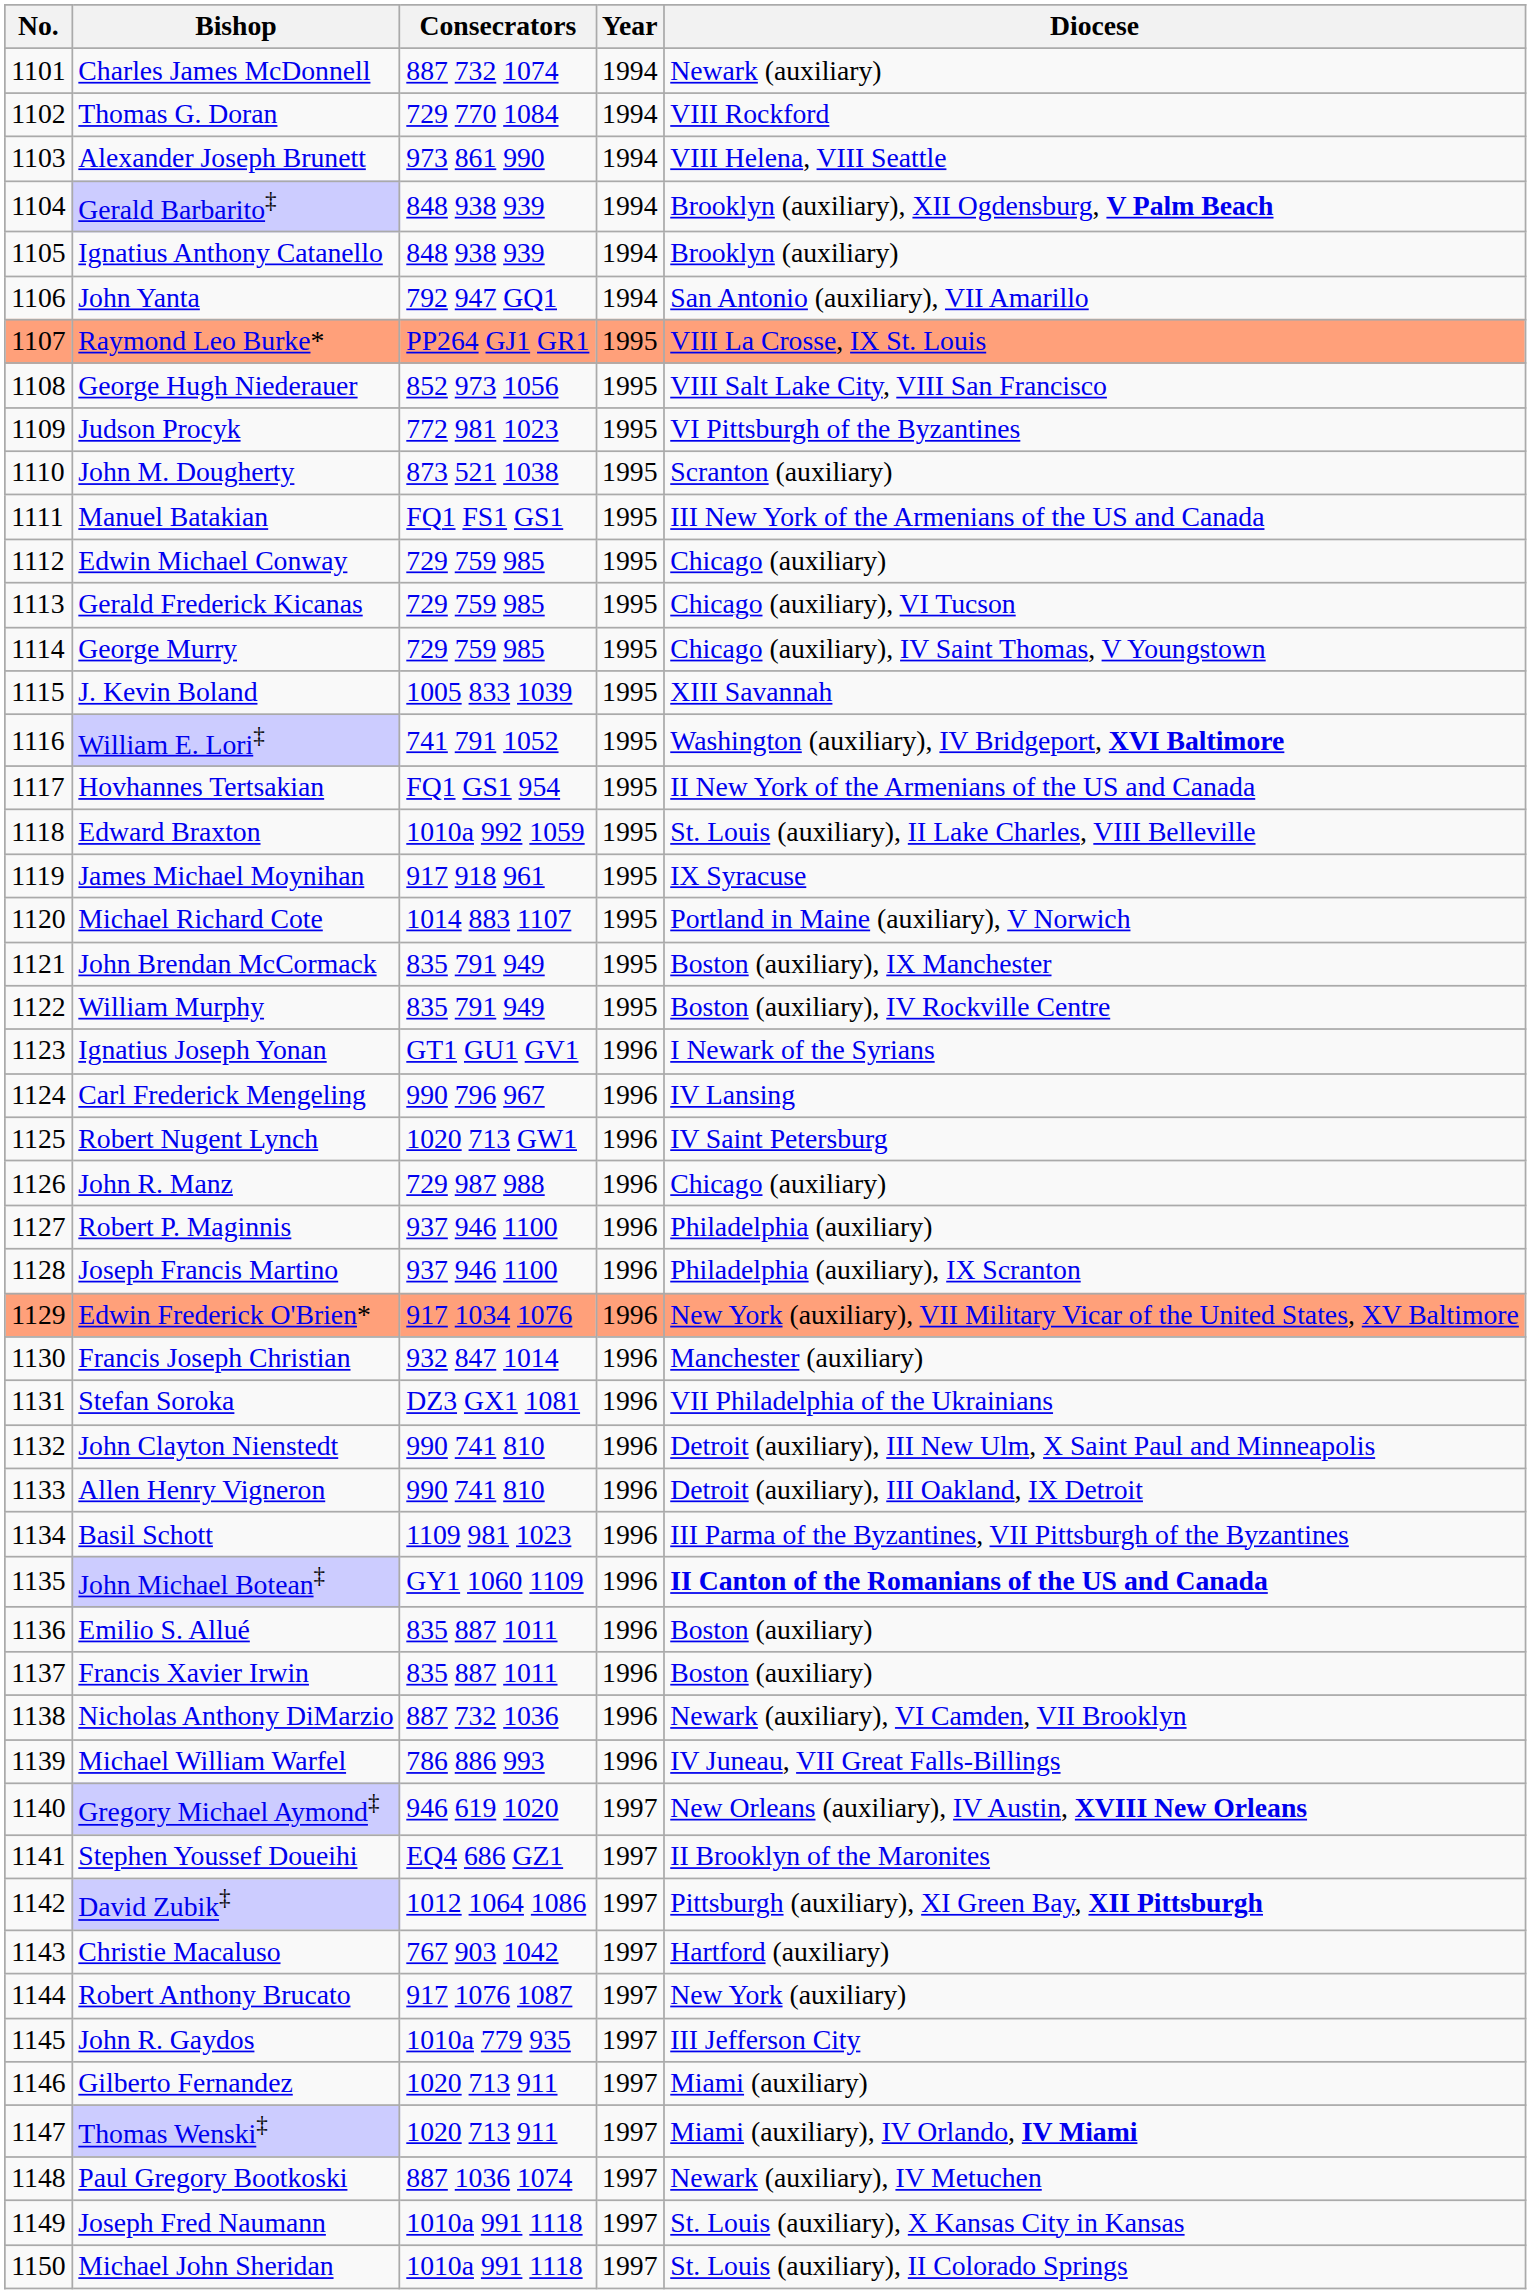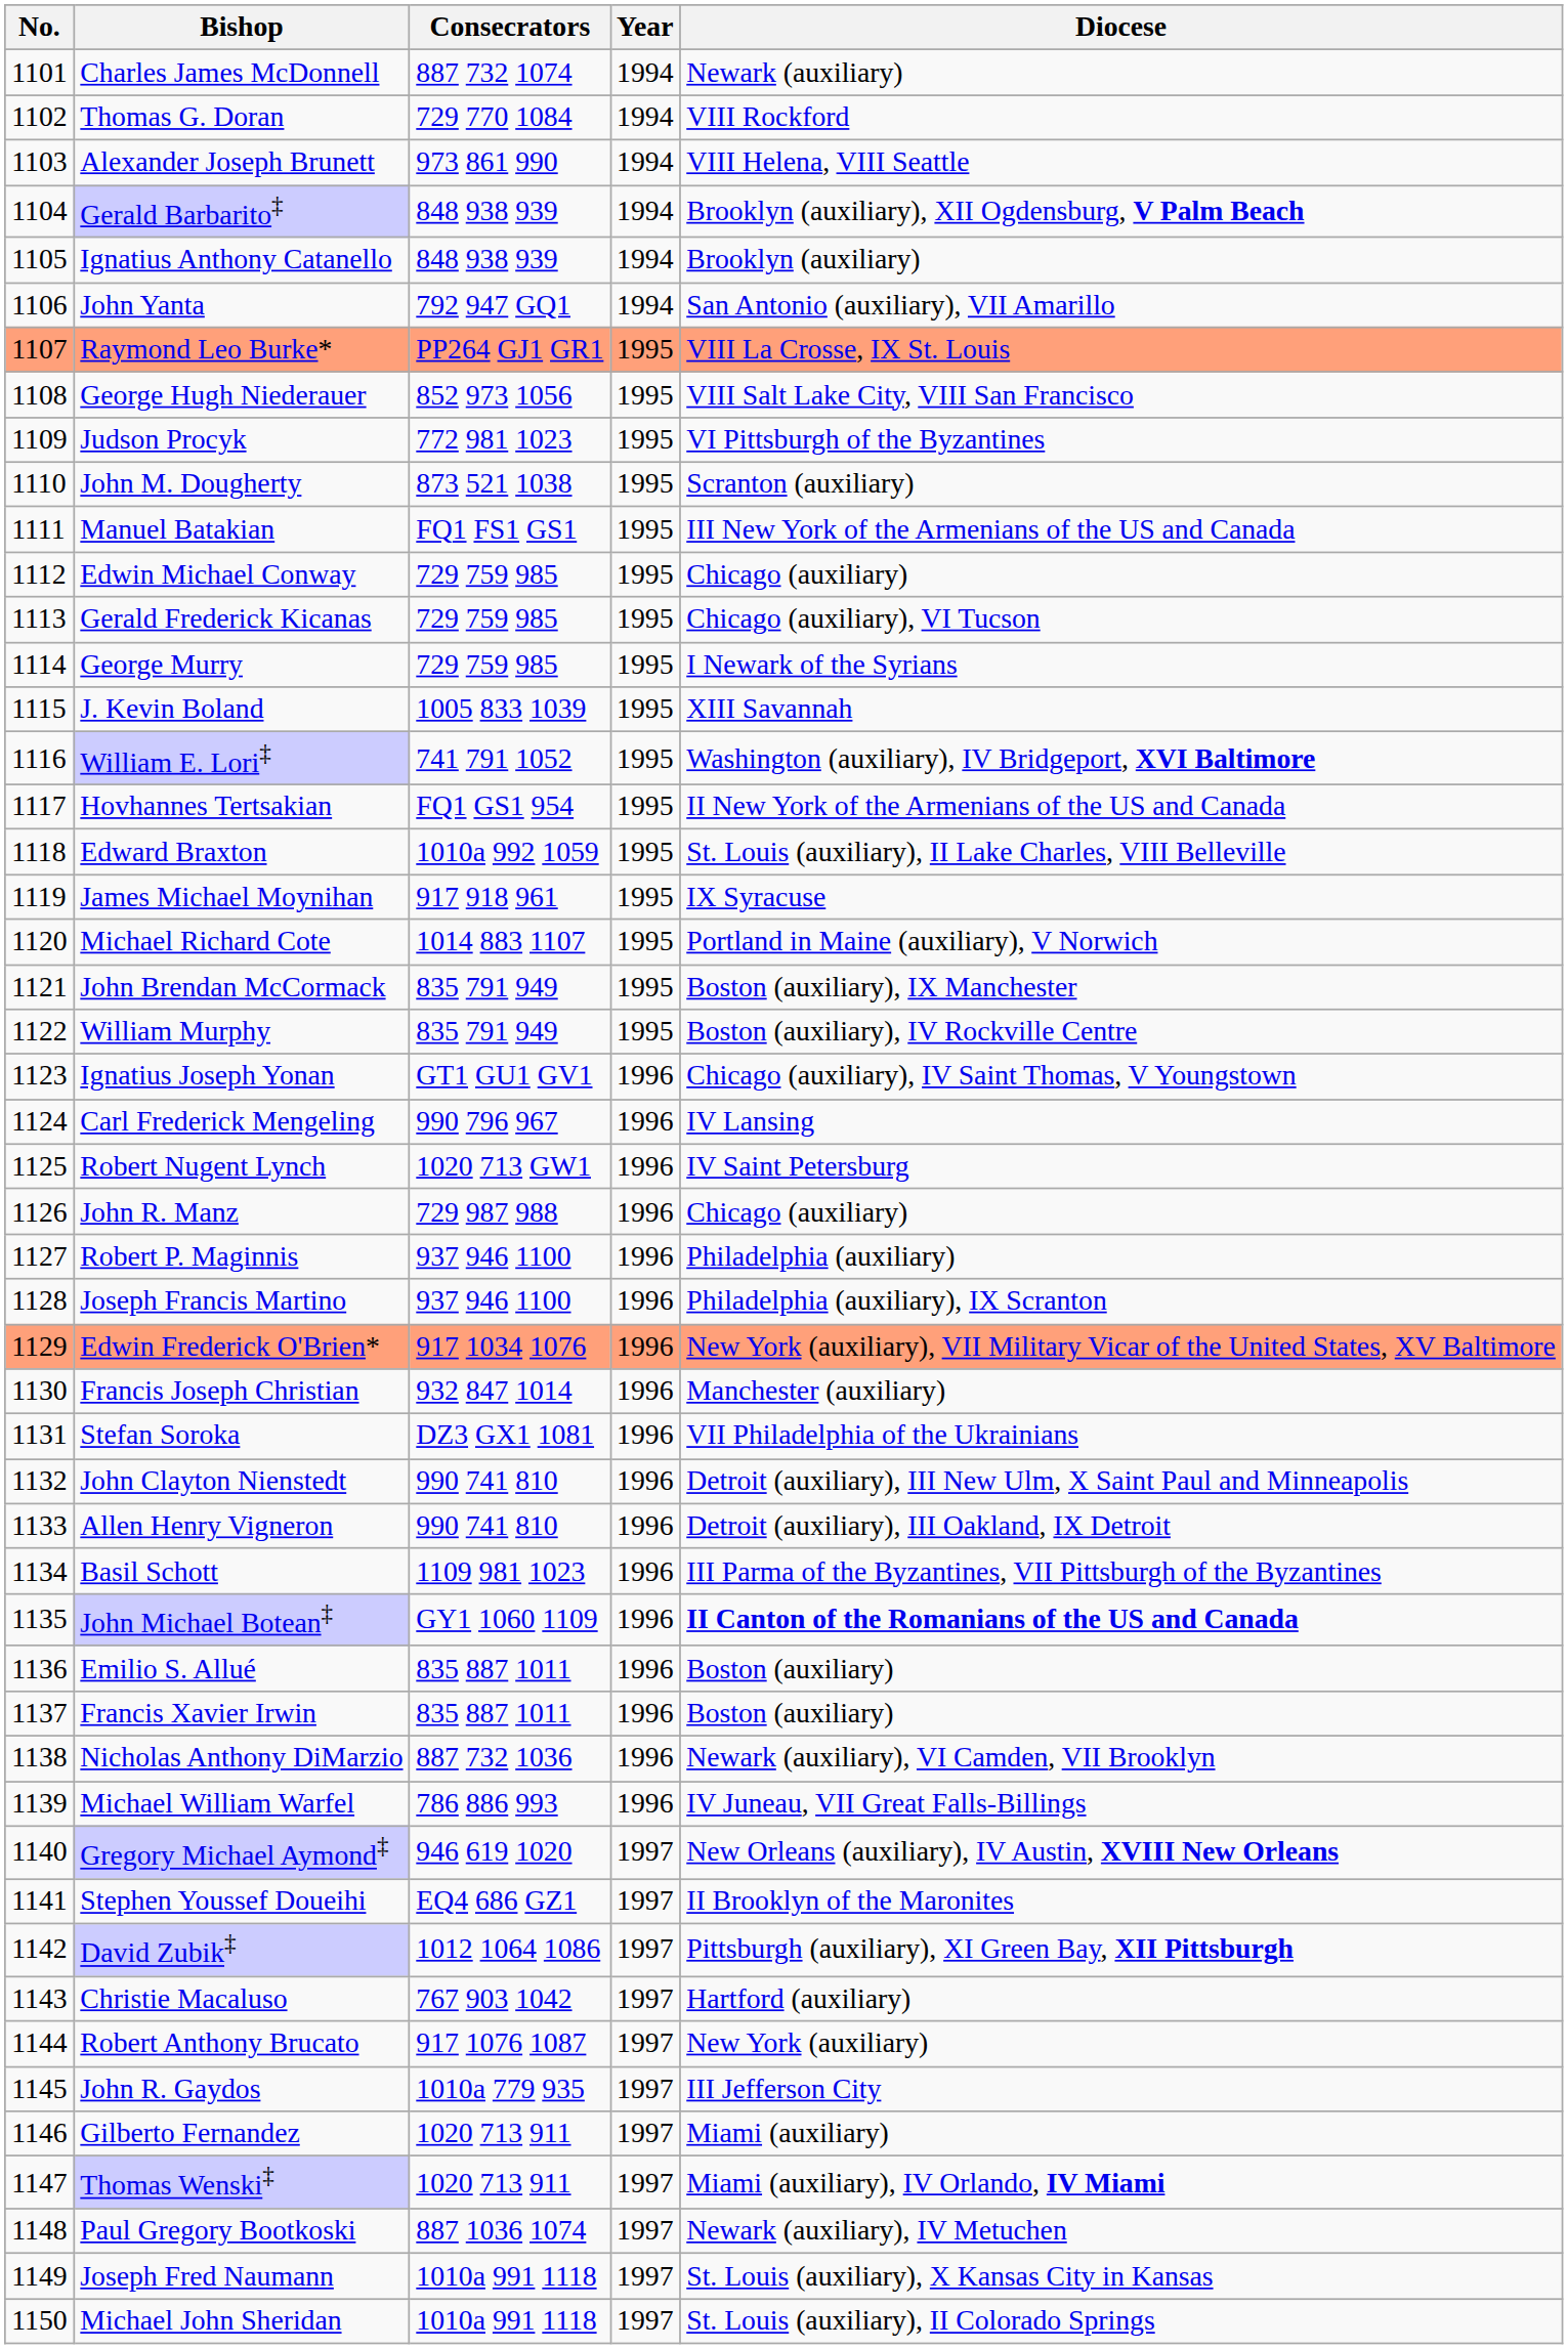George Murry | Diocese: Chicago (auxiliary), IV Saint Thomas, V Youngstown -> I Newark of the Syrians
Ignatius Joseph Yonan | Diocese: I Newark of the Syrians -> Chicago (auxiliary), IV Saint Thomas, V Youngstown
